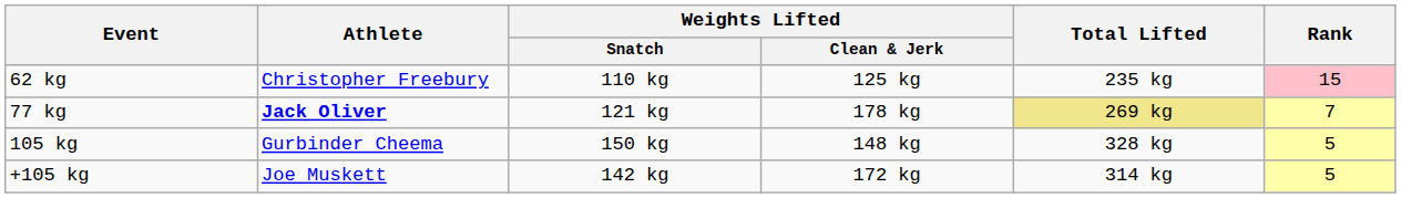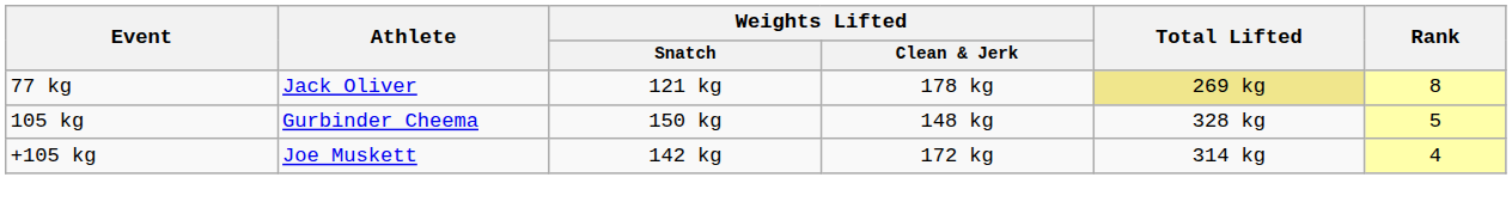- row: 62 kg | Christopher Freebury | 110 kg | 125 kg | 235 kg | 15
77 kg | Athlete: bold -> normal
77 kg | Rank: 7 -> 8
+105 kg | Rank: 5 -> 4
